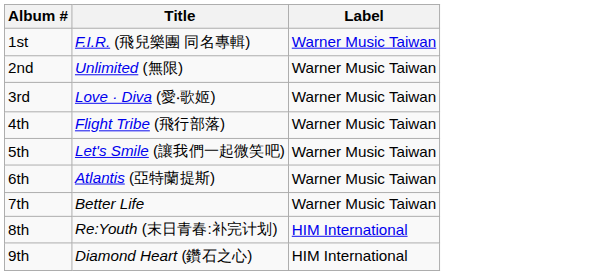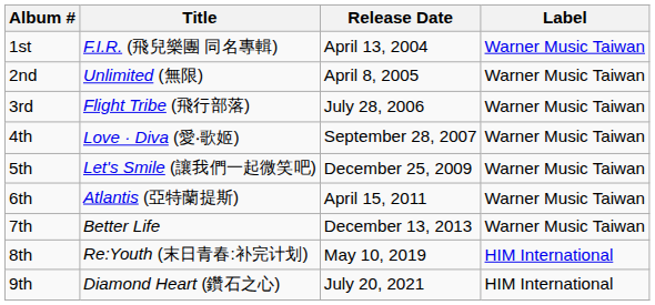+ column: Release Date | April 13, 2004 | April 8, 2005 | July 28, 2006 | September 28, 2007 | December 25, 2009 | April 15, 2011 | December 13, 2013 | May 10, 2019 | July 20, 2021
3rd | Title: Love · Diva (愛‧歌姬) -> Flight Tribe (飛行部落)
4th | Title: Flight Tribe (飛行部落) -> Love · Diva (愛‧歌姬)
